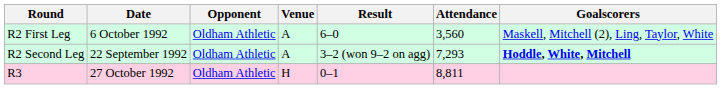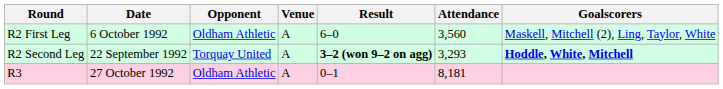R2 Second Leg | Opponent: Oldham Athletic -> Torquay United
R2 Second Leg | Result: normal -> bold
R2 Second Leg | Attendance: 7,293 -> 3,293
R3 | Venue: H -> A
R3 | Attendance: 8,811 -> 8,181
